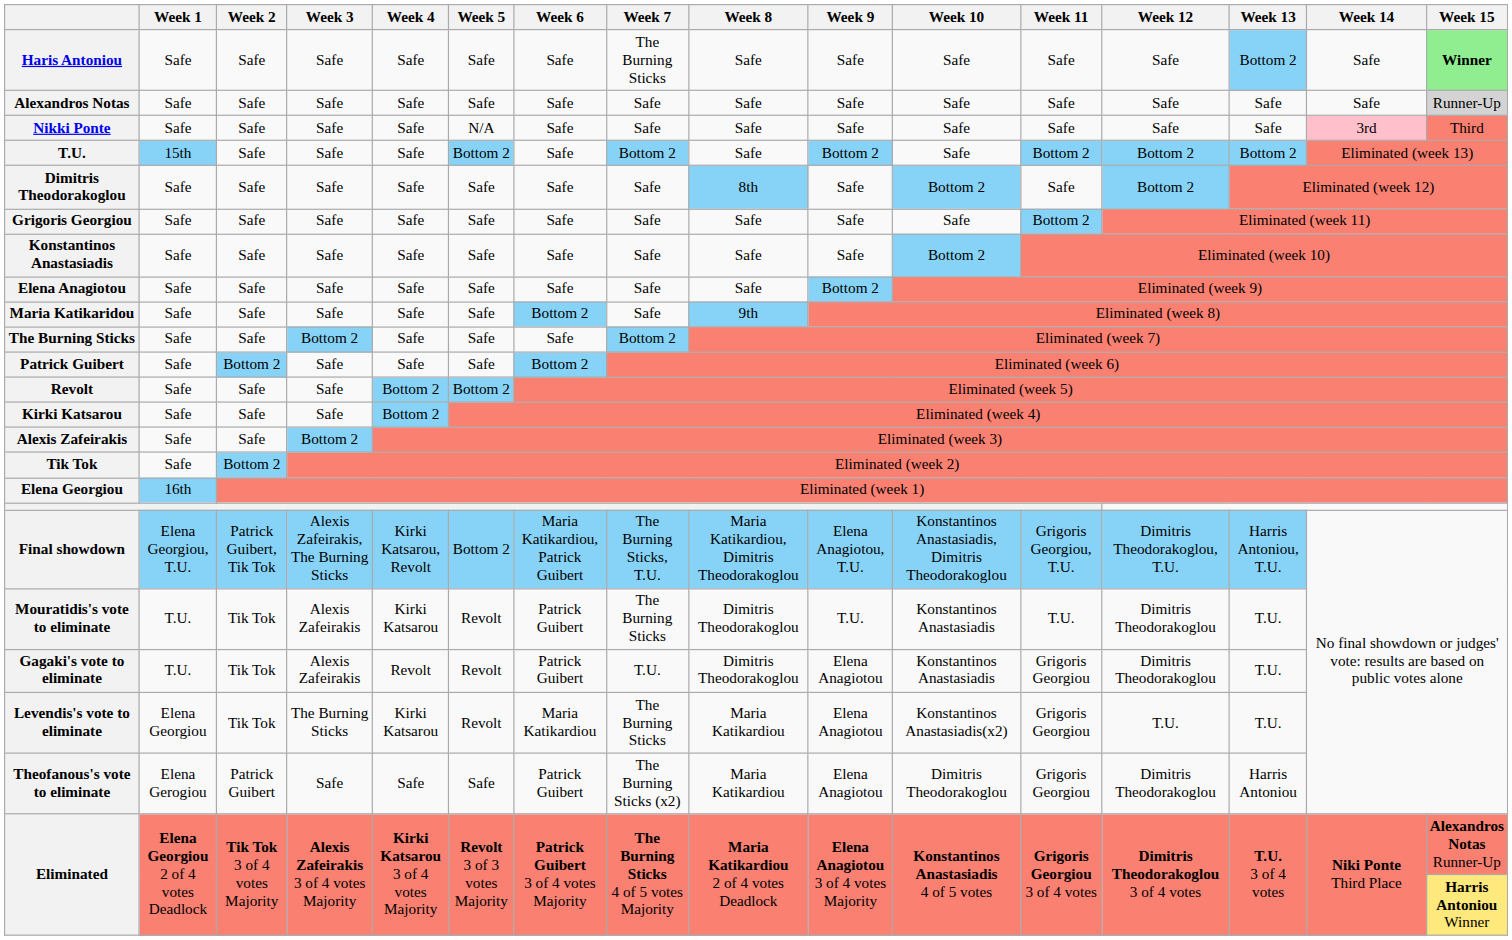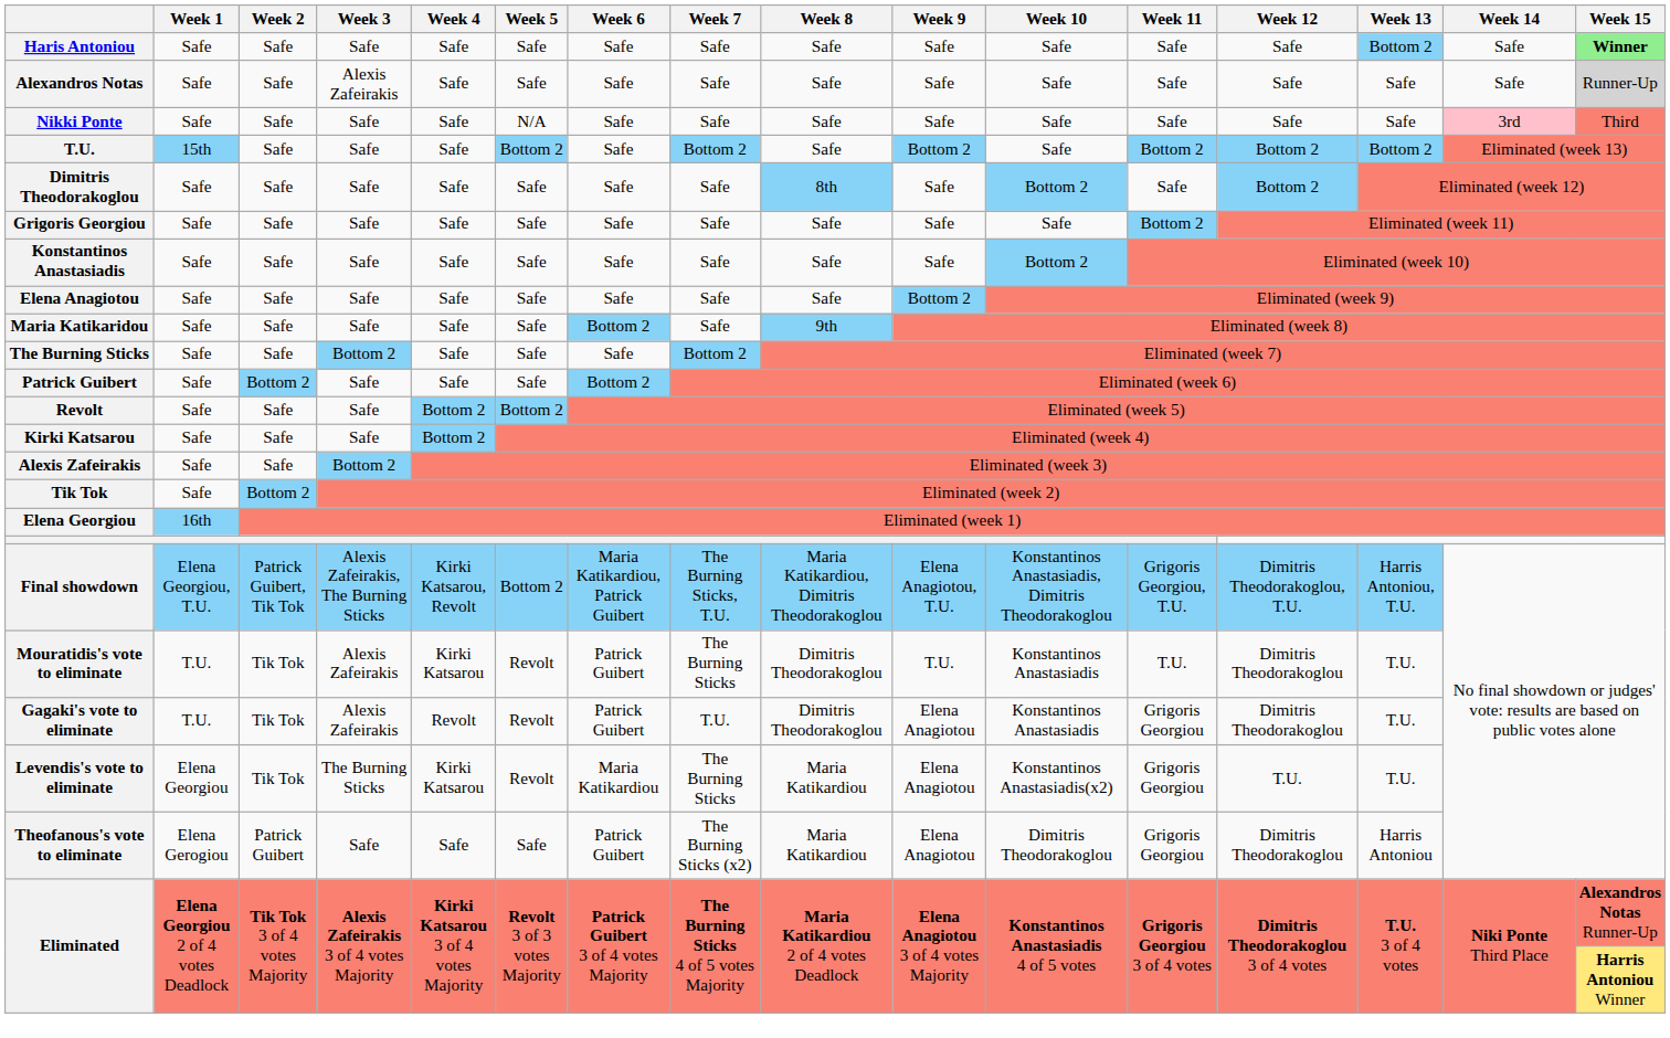Haris Antoniou | Week 7: The Burning Sticks -> Safe
Alexandros Notas | Week 3: Safe -> Alexis Zafeirakis
